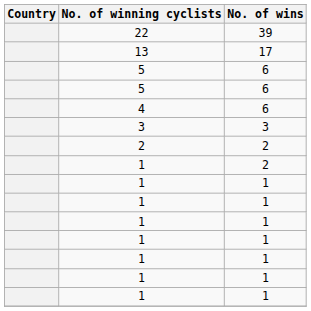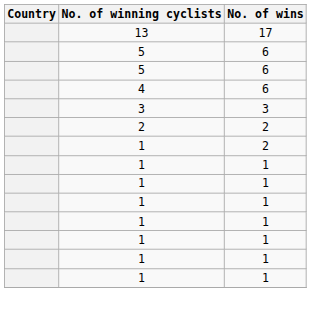- row: 22 | 39
